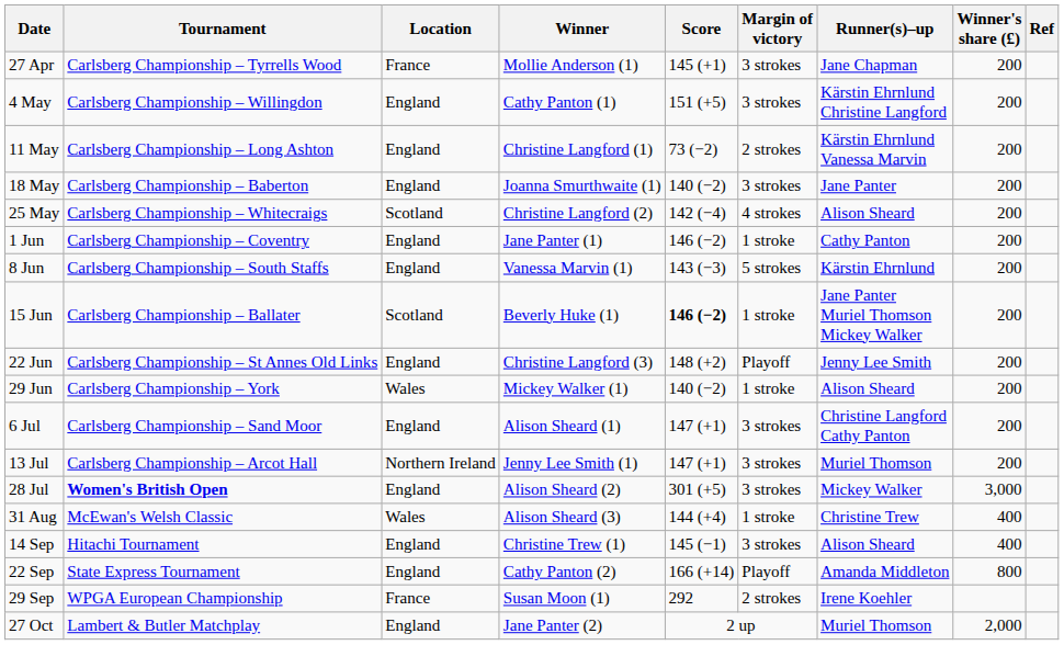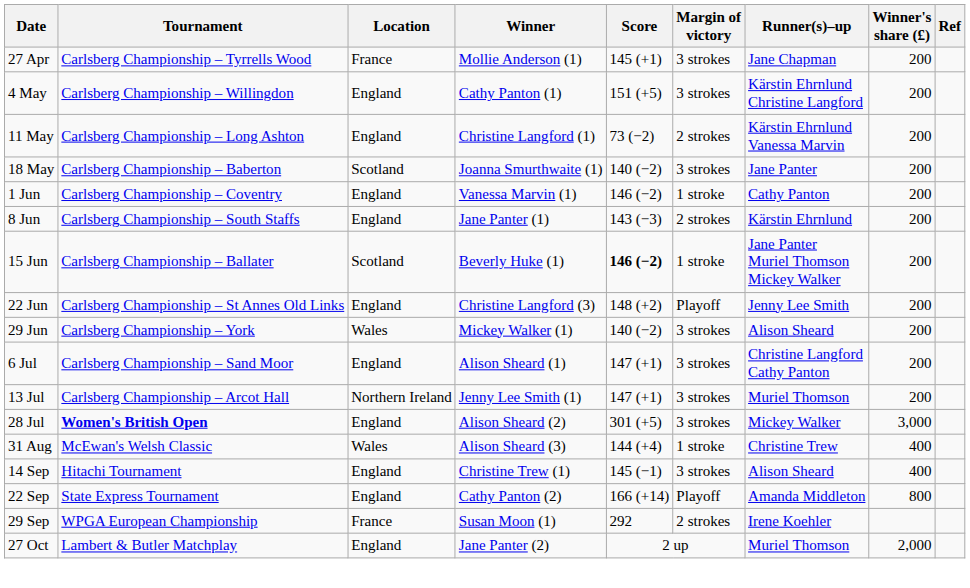18 May | Location: England -> Scotland
- row: 25 May | Carlsberg Championship – Whitecraigs | Scotland | Christine Langford (2) | 142 (−4) | 4 strokes | Alison Sheard | 200
1 Jun | Winner: Jane Panter (1) -> Vanessa Marvin (1)
8 Jun | Winner: Vanessa Marvin (1) -> Jane Panter (1)
8 Jun | Margin of victory: 5 strokes -> 2 strokes
29 Jun | Margin of victory: 1 stroke -> 3 strokes
